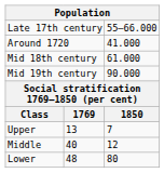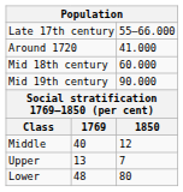Mid 18th century | column 3: 61.000 -> 60.000
rows swapped: Upper <-> Middle
